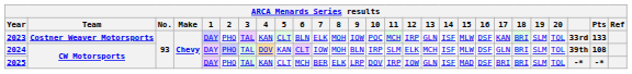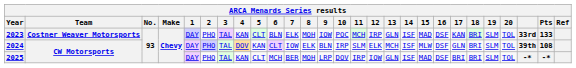2023 | 15: MLW -> MAD
2024 | 8: MOH -> ELK
2025 | 8: ELK -> MOH
